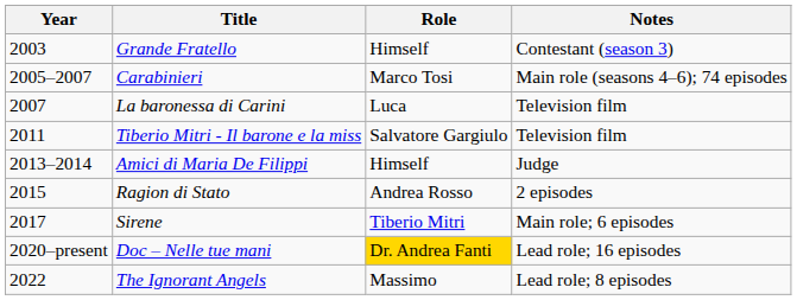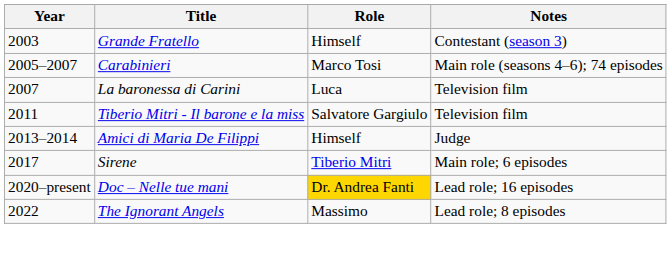- row: 2015 | Ragion di Stato | Andrea Rosso | 2 episodes
